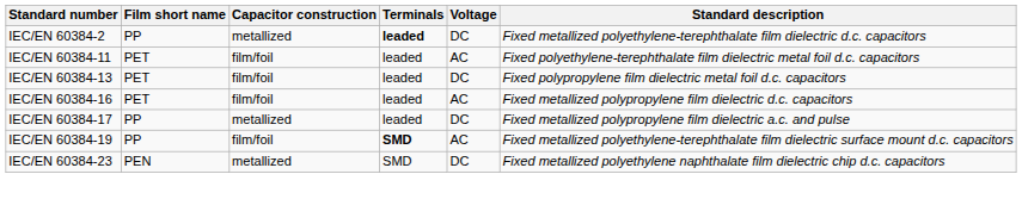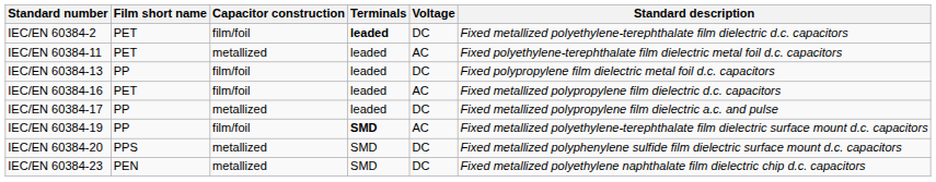IEC/EN 60384-2 | Film short name: PP -> PET
IEC/EN 60384-2 | Capacitor construction: metallized -> film/foil
IEC/EN 60384-11 | Capacitor construction: film/foil -> metallized
IEC/EN 60384-13 | Film short name: PET -> PP
+ row: IEC/EN 60384-20 | PPS | metallized | SMD | DC | Fixed metallized polyphenylene sulfide film dielectric surface mount d.c. capacitors
